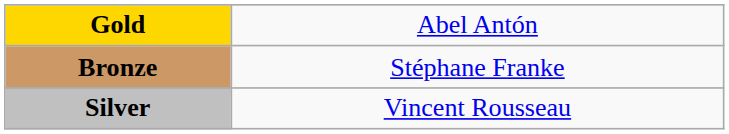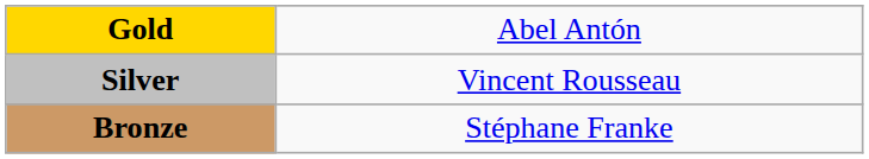rows swapped: Silver <-> Bronze
